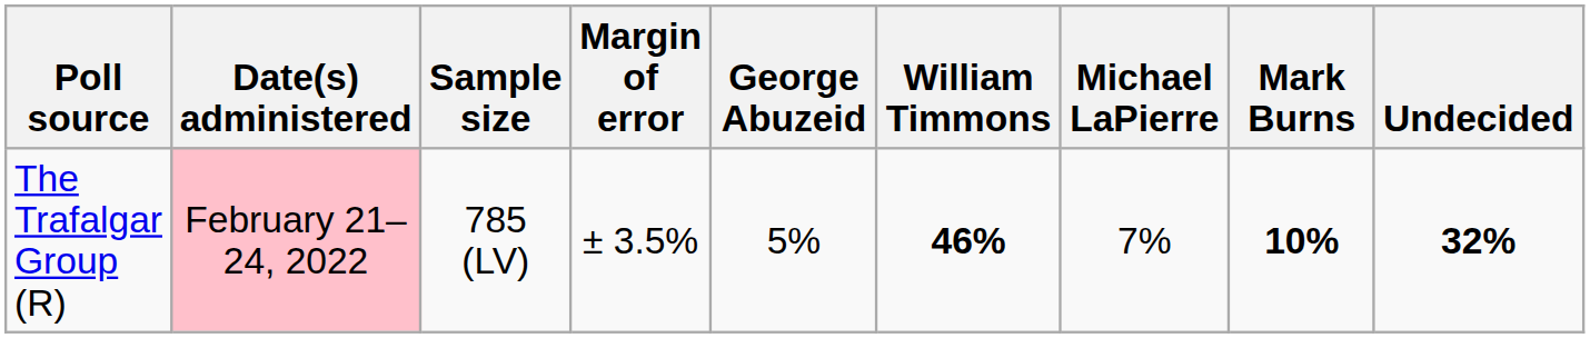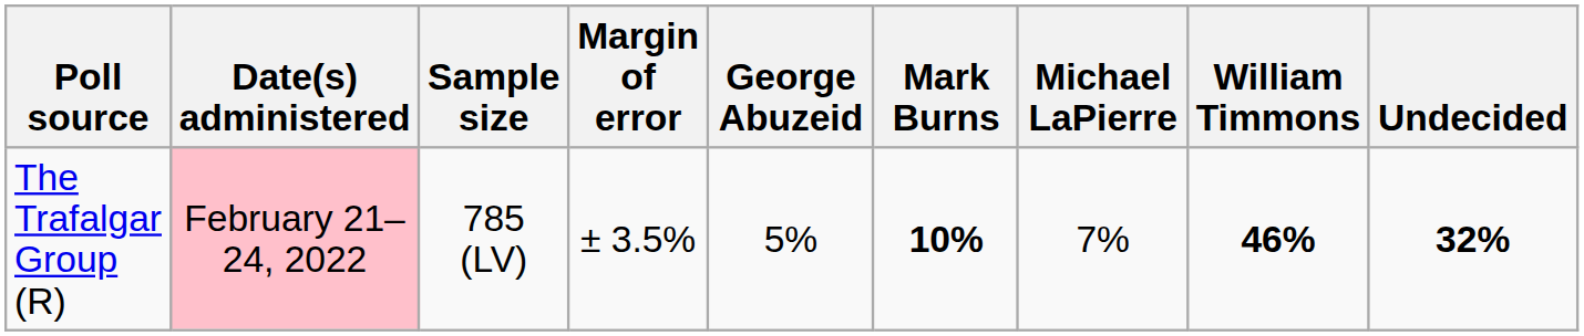columns swapped: Mark Burns <-> William Timmons
